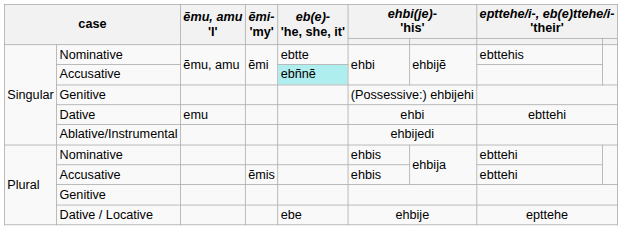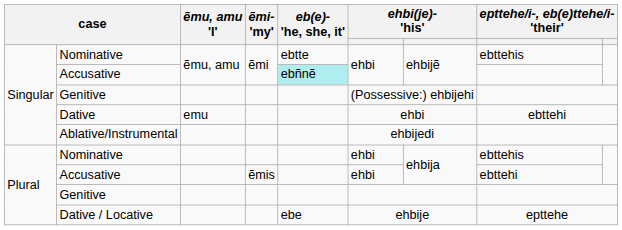Plural / Nominative | column 6: ehbis -> ehbi
Plural / Nominative | column 8: ebttehi -> ebttehis
Plural / Accusative | column 6: ehbis -> ehbi
